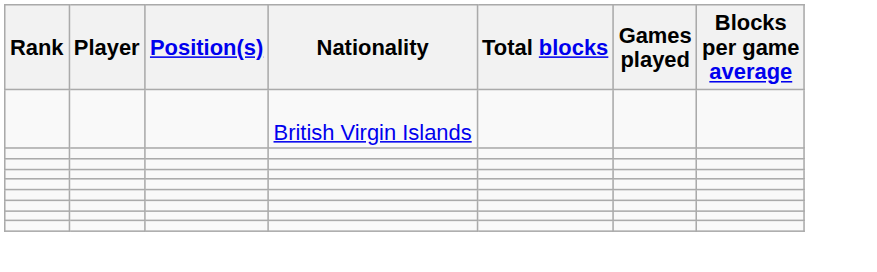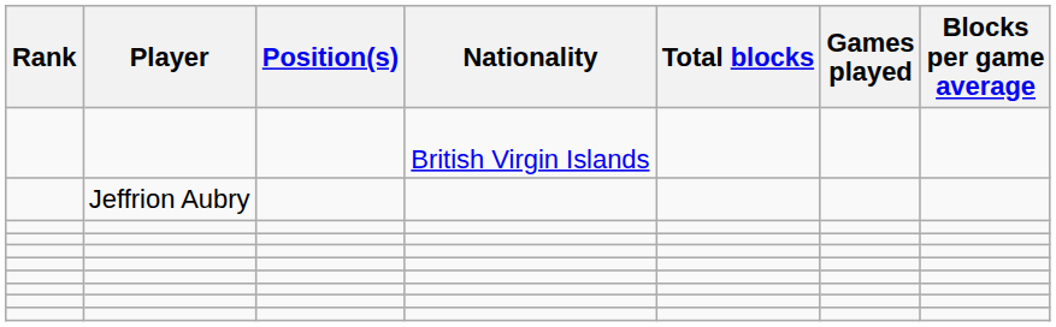+ row: Jeffrion Aubry
